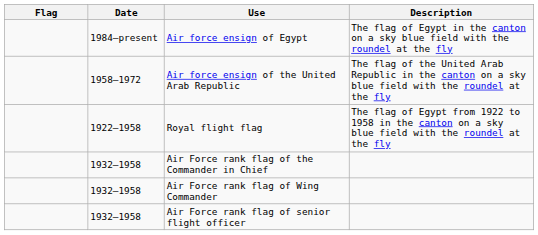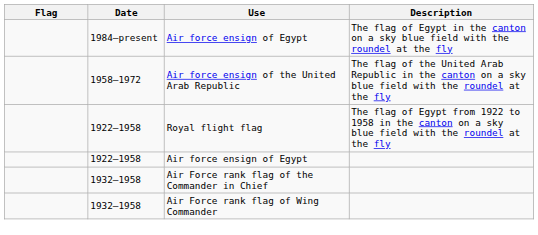+ row: 1922–1958 | Air force ensign of Egypt
- row: 1932–1958 | Air Force rank flag of senior flight officer
